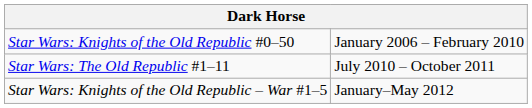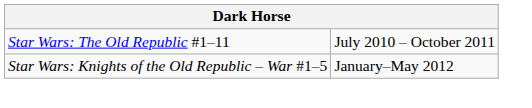- row: Star Wars: Knights of the Old Republic #0–50 | January 2006 – February 2010
